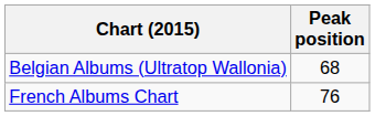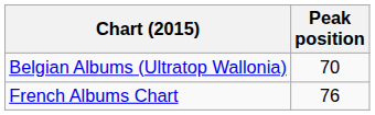Belgian Albums (Ultratop Wallonia) | Peak position: 68 -> 70
